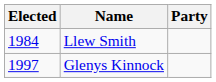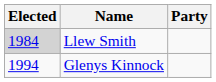Llew Smith | Elected: no background -> lightgrey background
Glenys Kinnock | Elected: 1997 -> 1994
